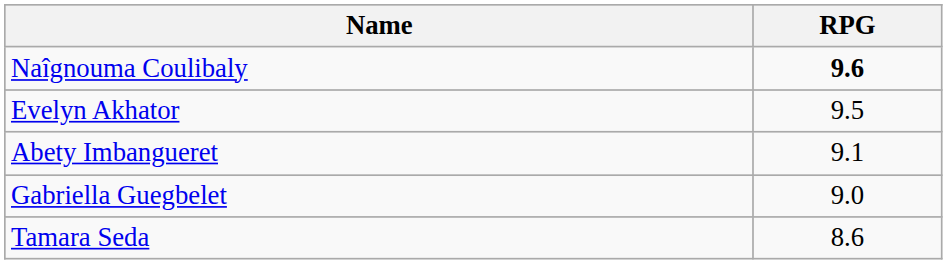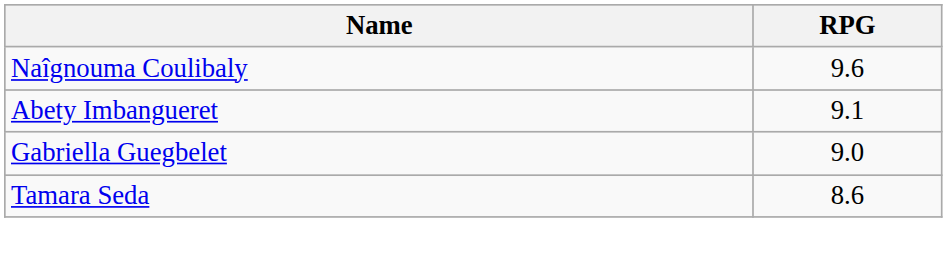Naîgnouma Coulibaly | RPG: bold -> normal
- row: Evelyn Akhator | 9.5
